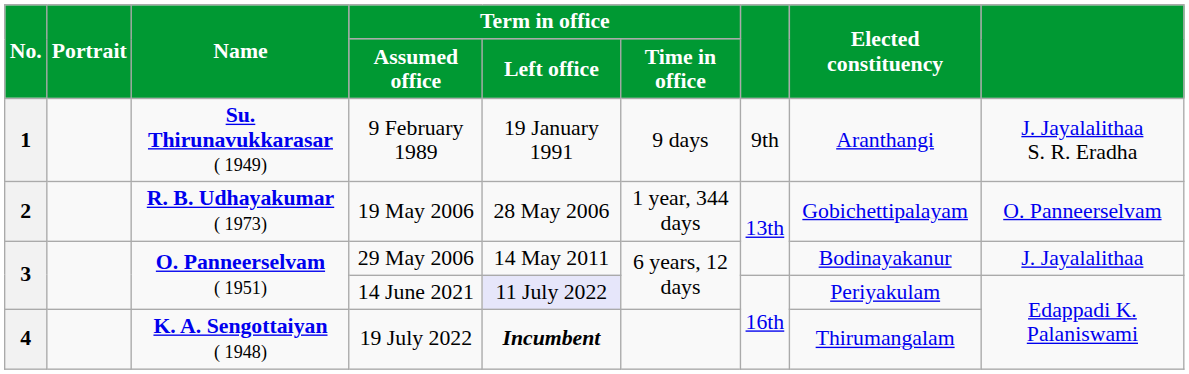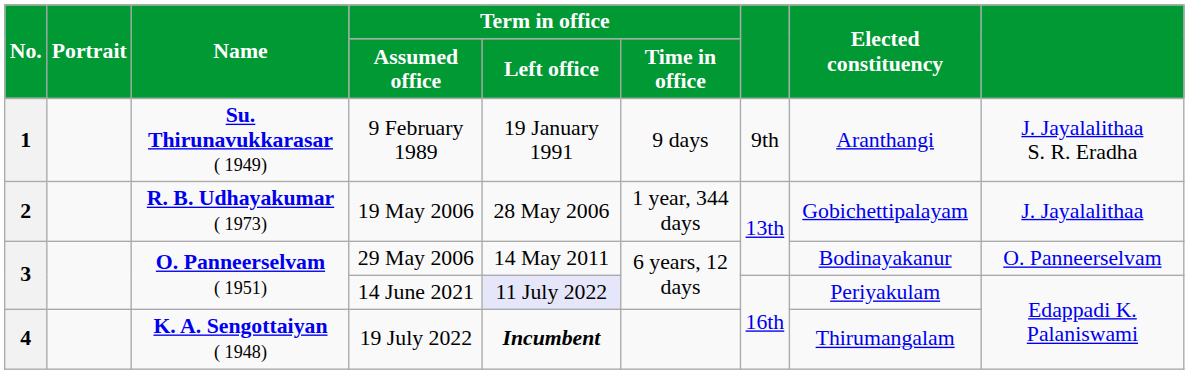19 May 2006 | column 9: O. Panneerselvam -> J. Jayalalithaa
29 May 2006 | column 9: J. Jayalalithaa -> O. Panneerselvam
